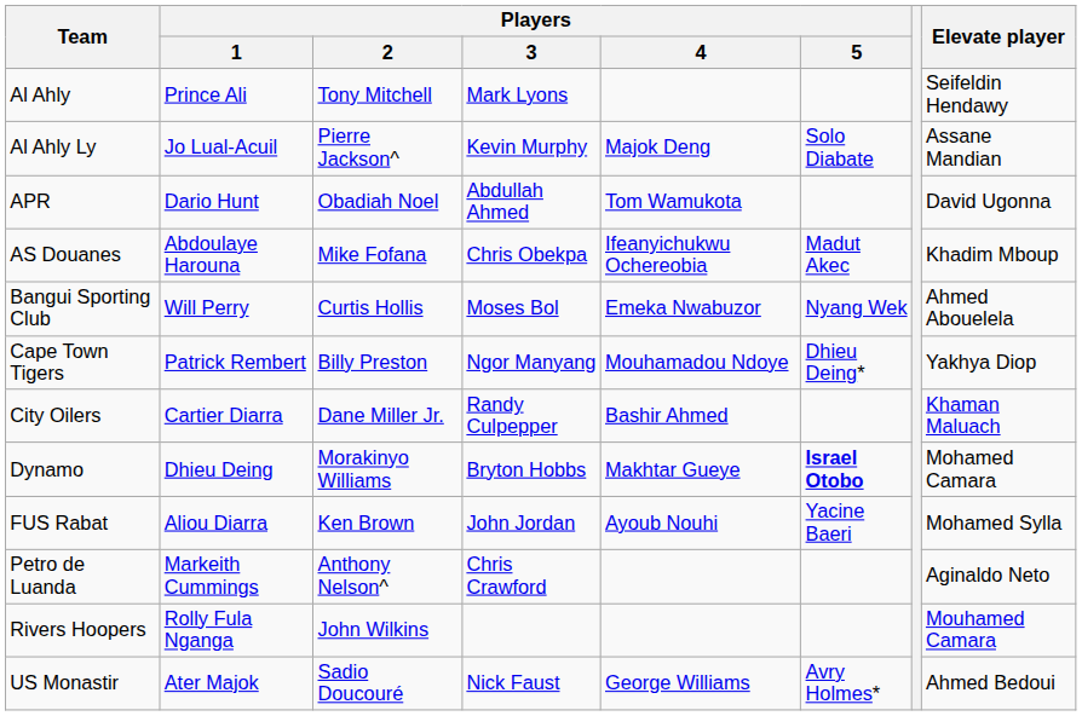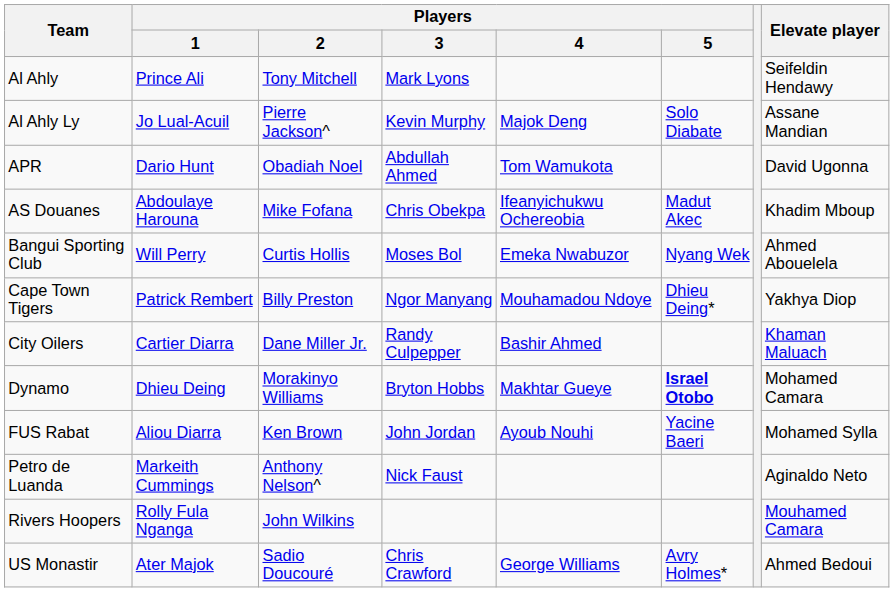Petro de Luanda | Players / 3: Chris Crawford -> Nick Faust
US Monastir | Players / 3: Nick Faust -> Chris Crawford
